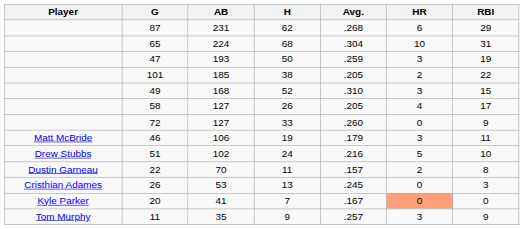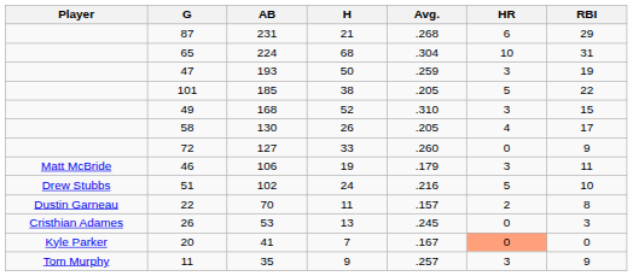87 | H: 62 -> 21
101 | HR: 2 -> 5
58 | AB: 127 -> 130
